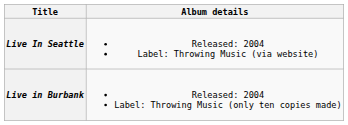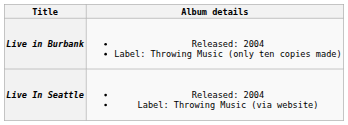rows swapped: Live in Burbank <-> Live In Seattle
